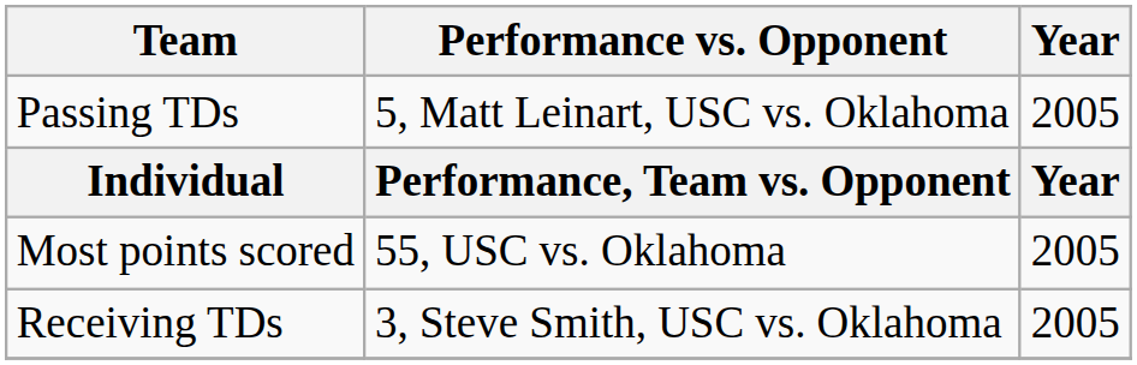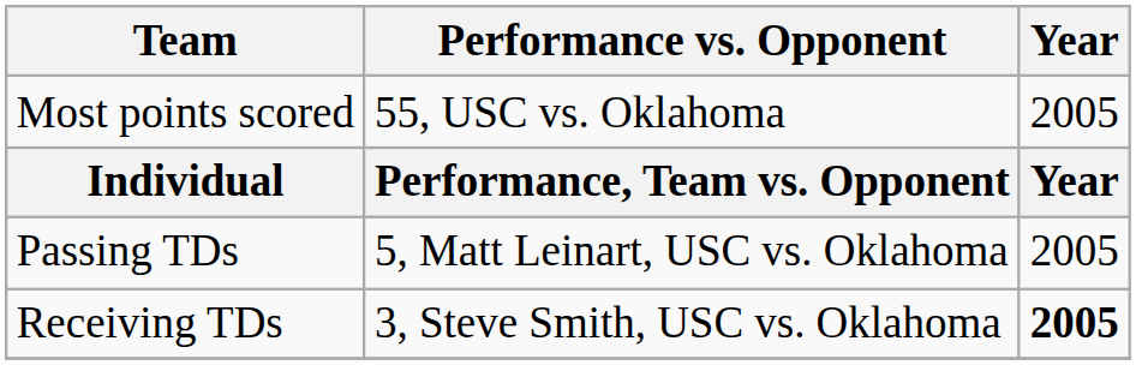rows swapped: Most points scored <-> Passing TDs
Receiving TDs | Year: normal -> bold
